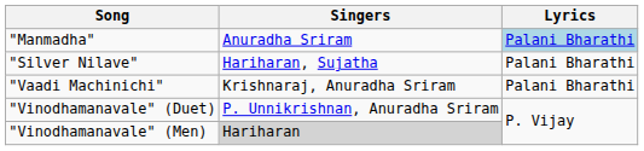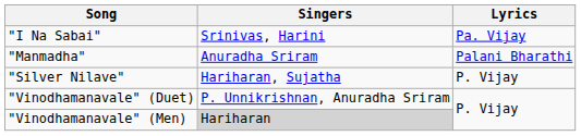+ row: "I Na Sabai" | Srinivas, Harini | Pa. Vijay
"Manmadha" | Lyrics: lightblue background -> no background
"Silver Nilave" | Lyrics: Palani Bharathi -> P. Vijay
- row: "Vaadi Machinichi" | Krishnaraj, Anuradha Sriram | Palani Bharathi
